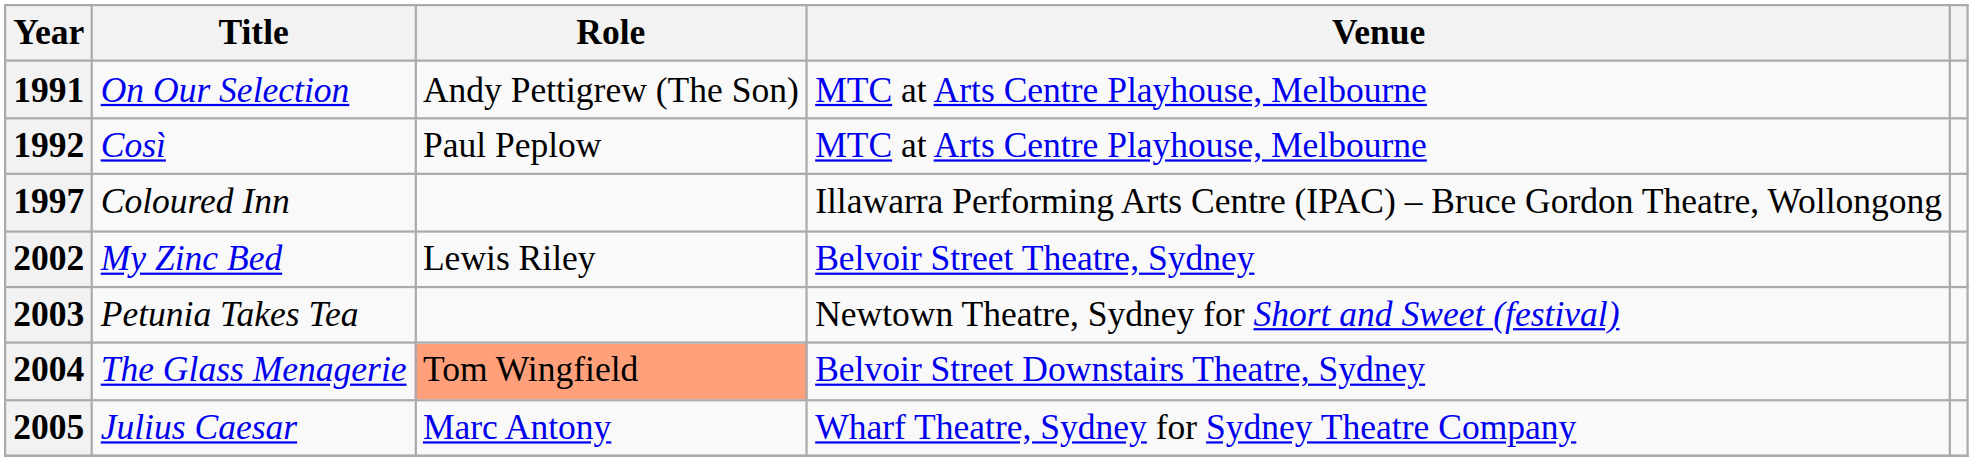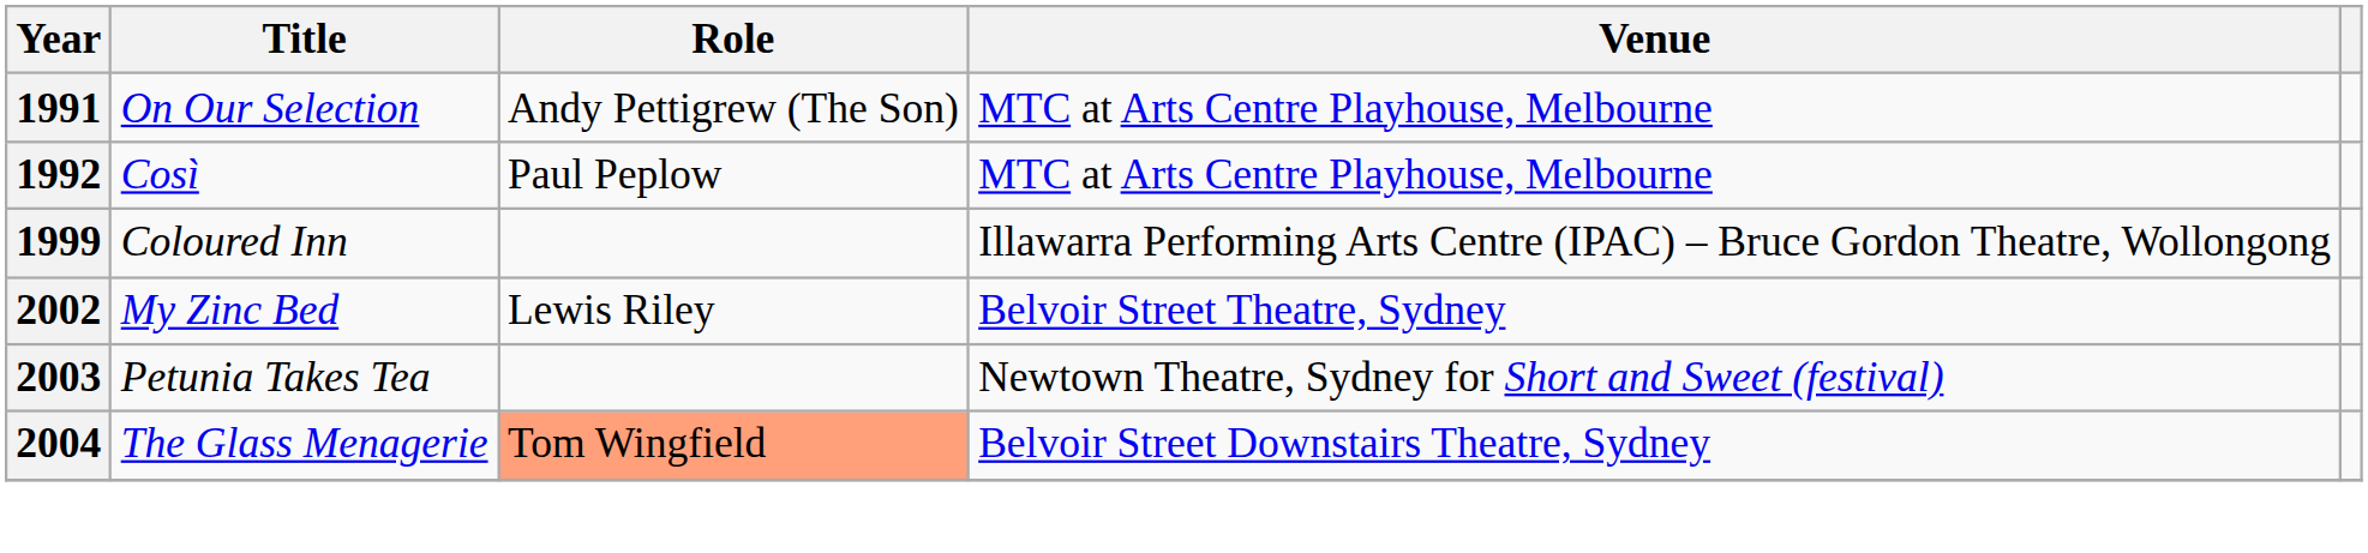Coloured Inn | Year: 1997 -> 1999
- row: 2005 | Julius Caesar | Marc Antony | Wharf Theatre, Sydney for Sydney Theatre Company
